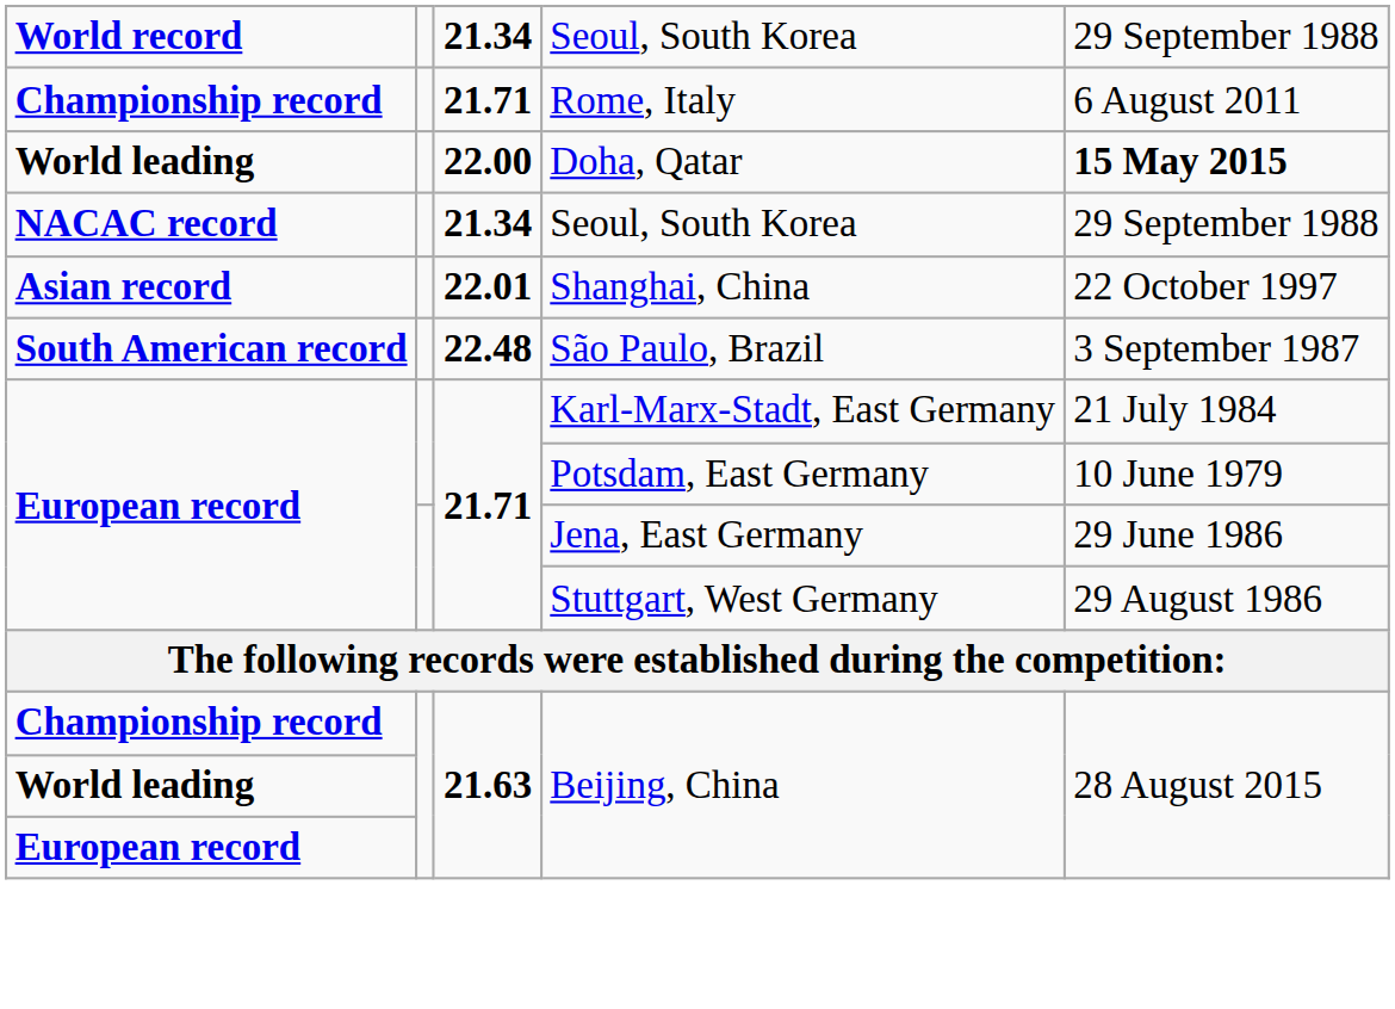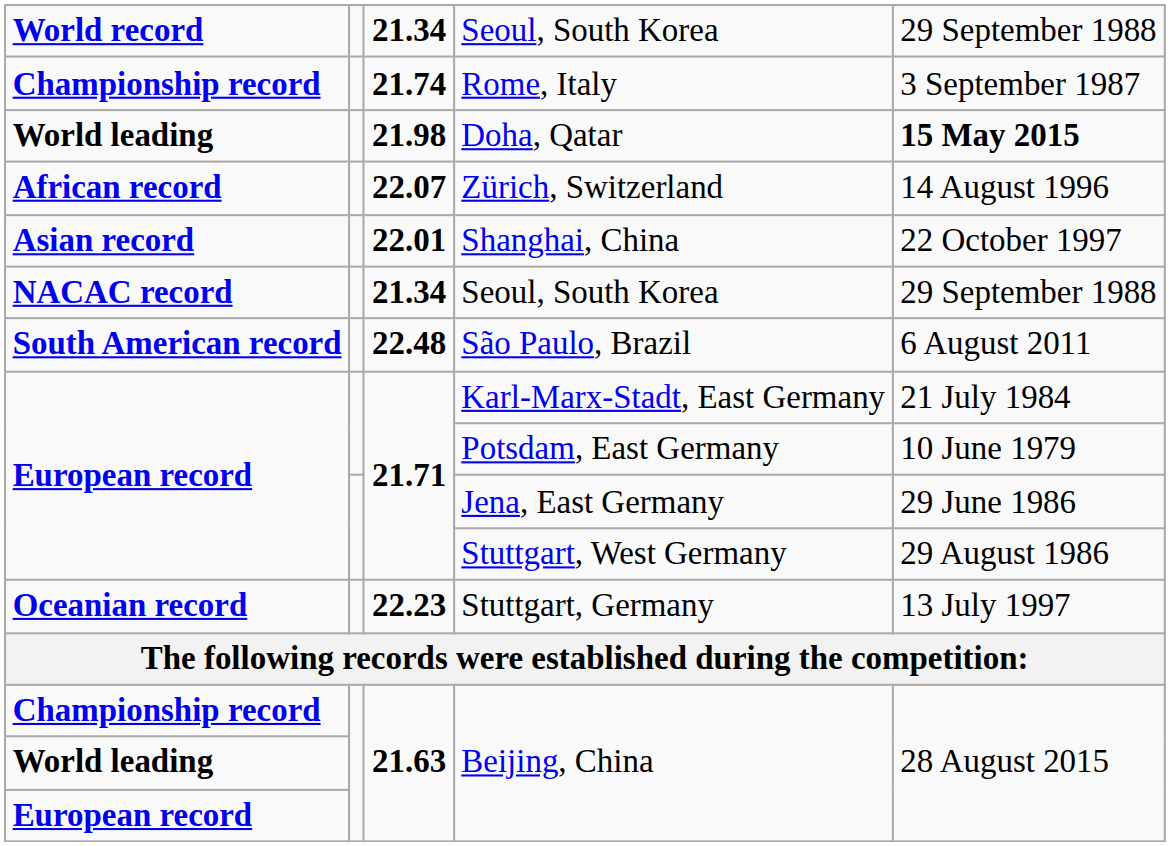Rome, Italy | column 3: 21.71 -> 21.74
Rome, Italy | column 5: 6 August 2011 -> 3 September 1987
Doha, Qatar | column 3: 22.00 -> 21.98
+ row: African record | 22.07 | Zürich, Switzerland | 14 August 1996
rows swapped: Shanghai, China <-> NACAC record / Seoul, South Korea
São Paulo, Brazil | column 5: 3 September 1987 -> 6 August 2011
+ row: Oceanian record | 22.23 | Stuttgart, Germany | 13 July 1997
